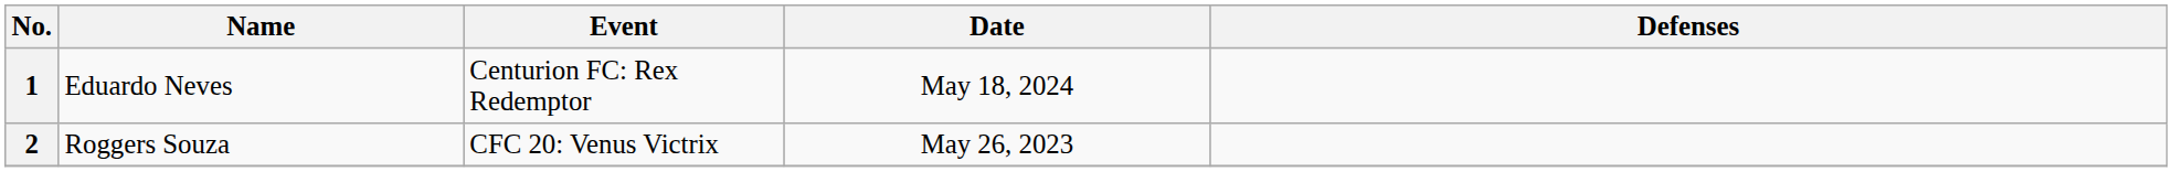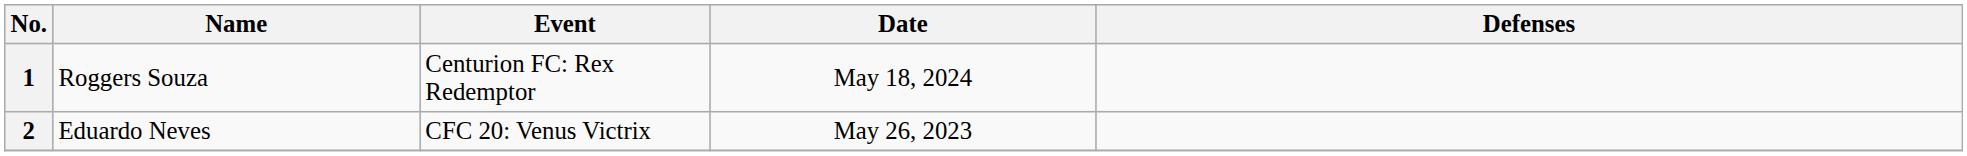1 | Name: Eduardo Neves -> Roggers Souza
2 | Name: Roggers Souza -> Eduardo Neves
